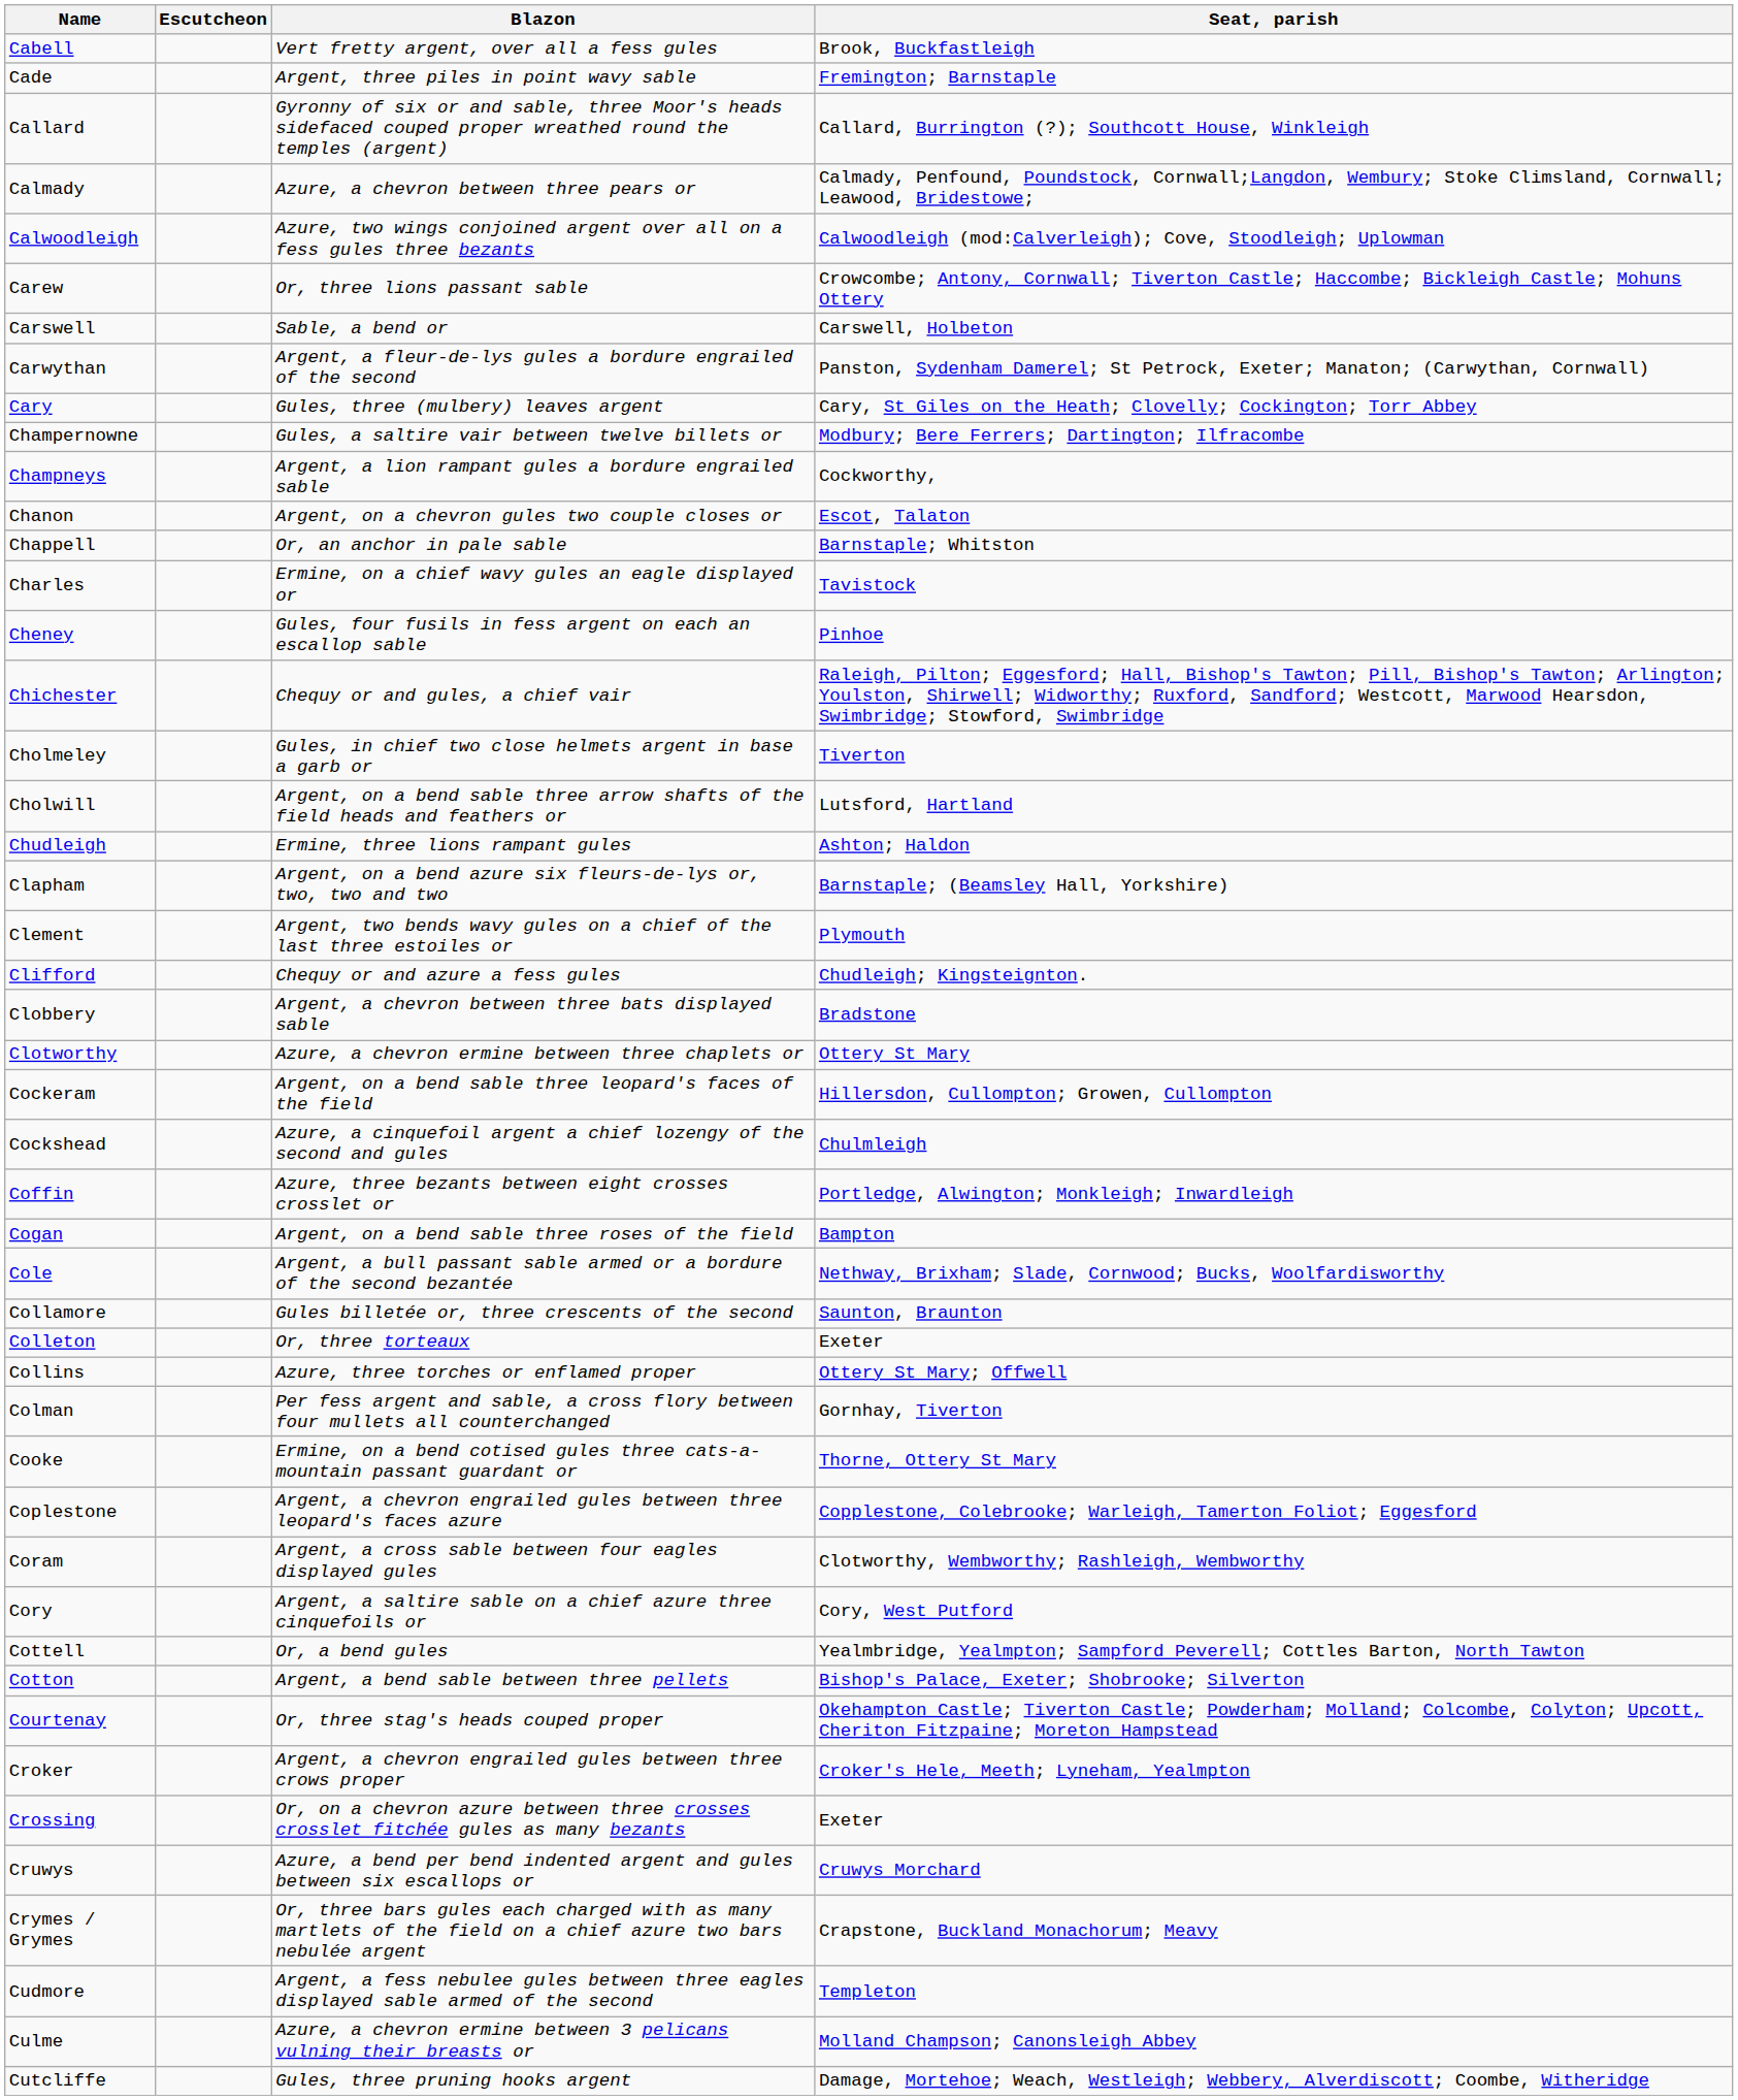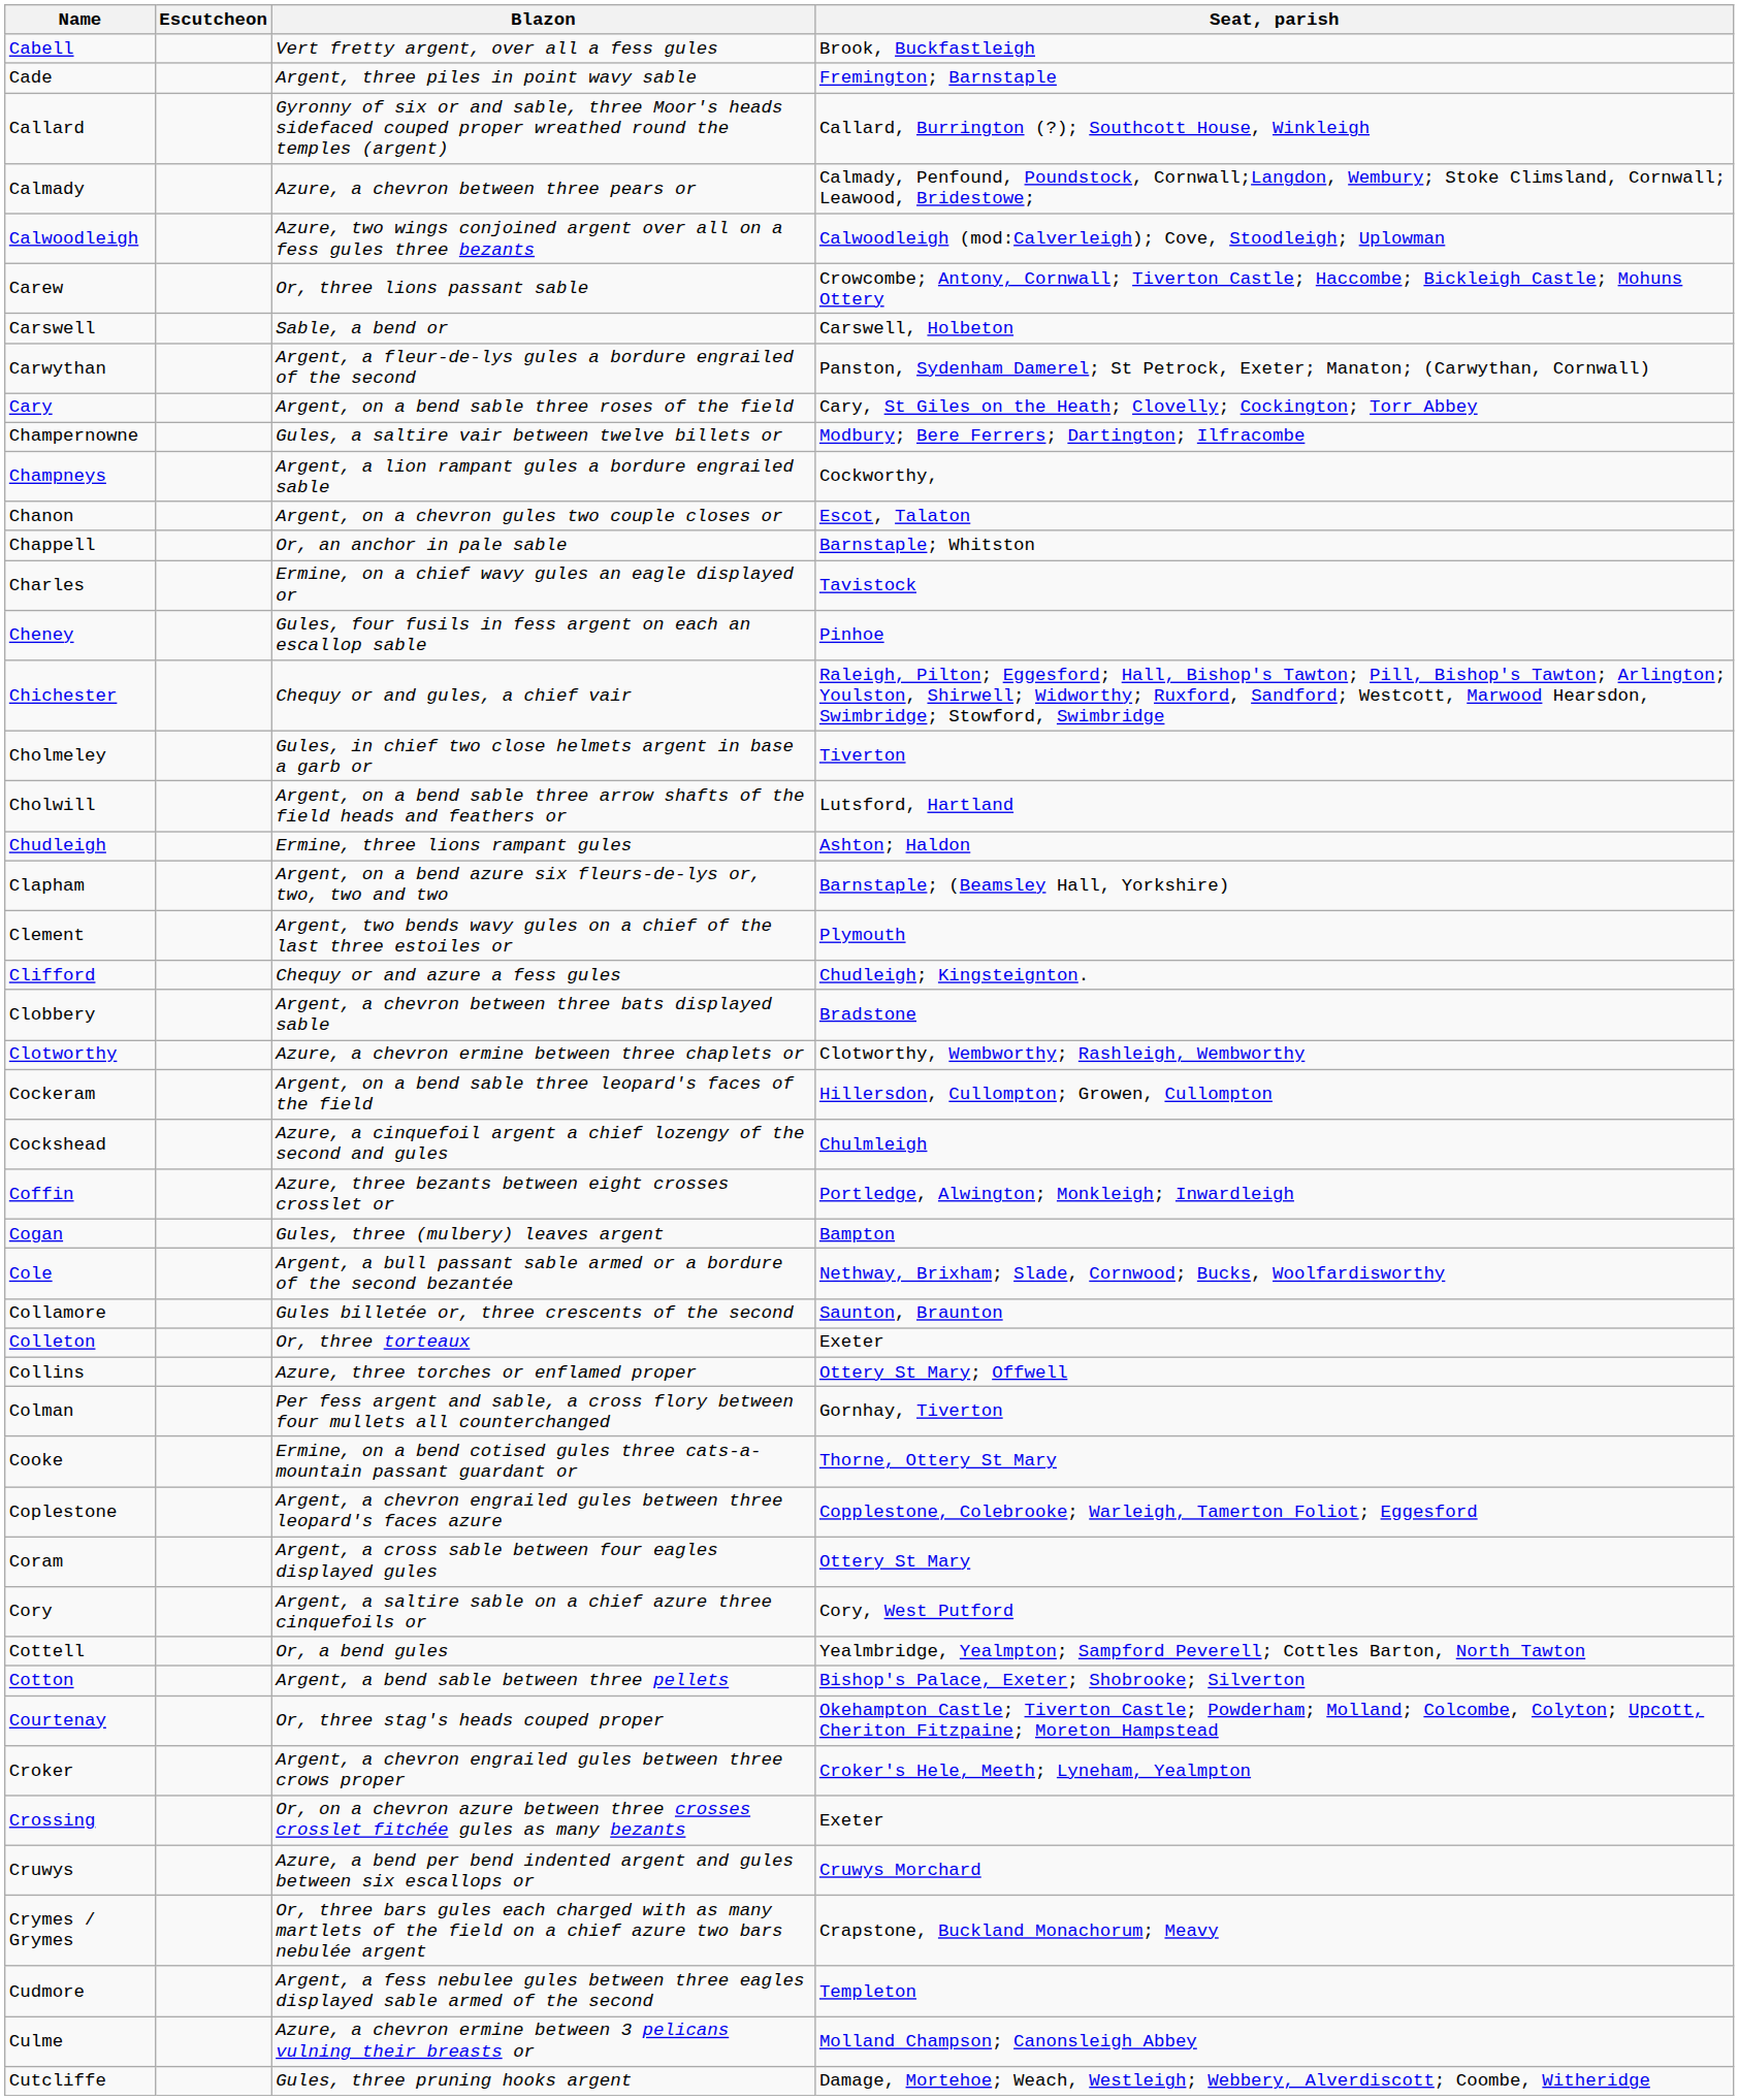Cary | Blazon: Gules, three (mulbery) leaves argent -> Argent, on a bend sable three roses of the field
Clotworthy | Seat, parish: Ottery St Mary -> Clotworthy, Wembworthy; Rashleigh, Wembworthy
Cogan | Blazon: Argent, on a bend sable three roses of the field -> Gules, three (mulbery) leaves argent
Coram | Seat, parish: Clotworthy, Wembworthy; Rashleigh, Wembworthy -> Ottery St Mary
